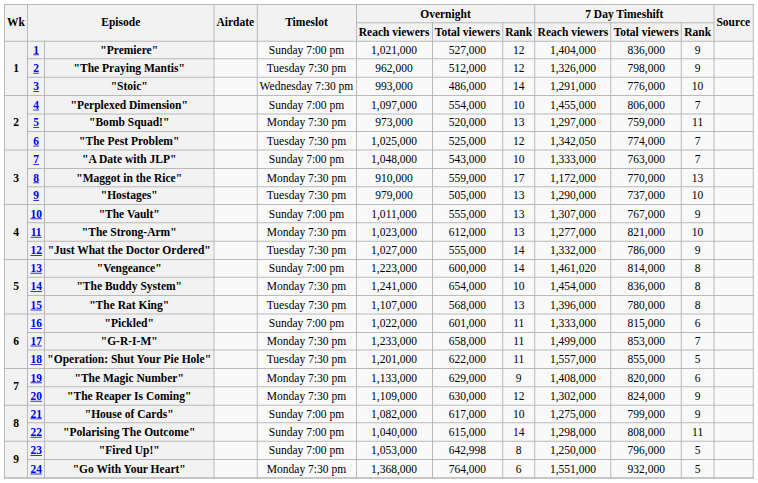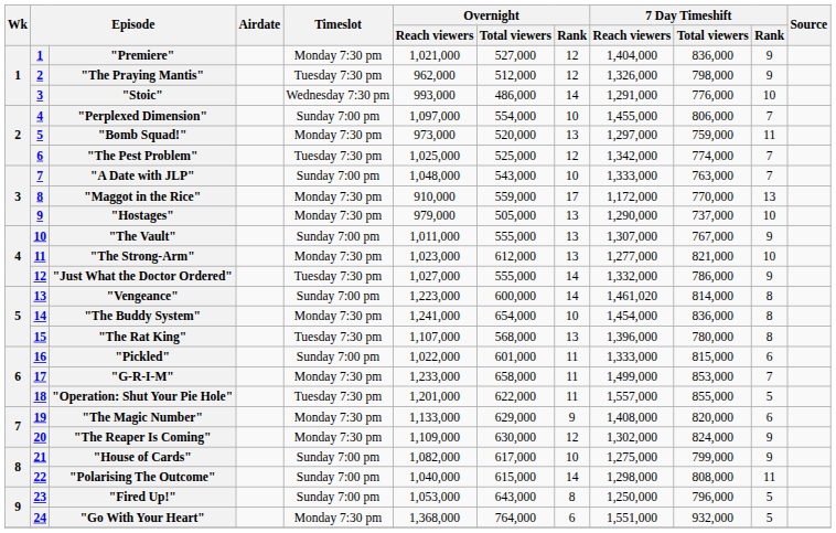"Premiere" | Timeslot: Sunday 7:00 pm -> Monday 7:30 pm
"The Pest Problem" | 7 Day Timeshift / Reach viewers: 1,342,050 -> 1,342,000
"Hostages" | Timeslot: Tuesday 7:30 pm -> Monday 7:30 pm
"Fired Up!" | Overnight / Total viewers: 642,998 -> 643,000
